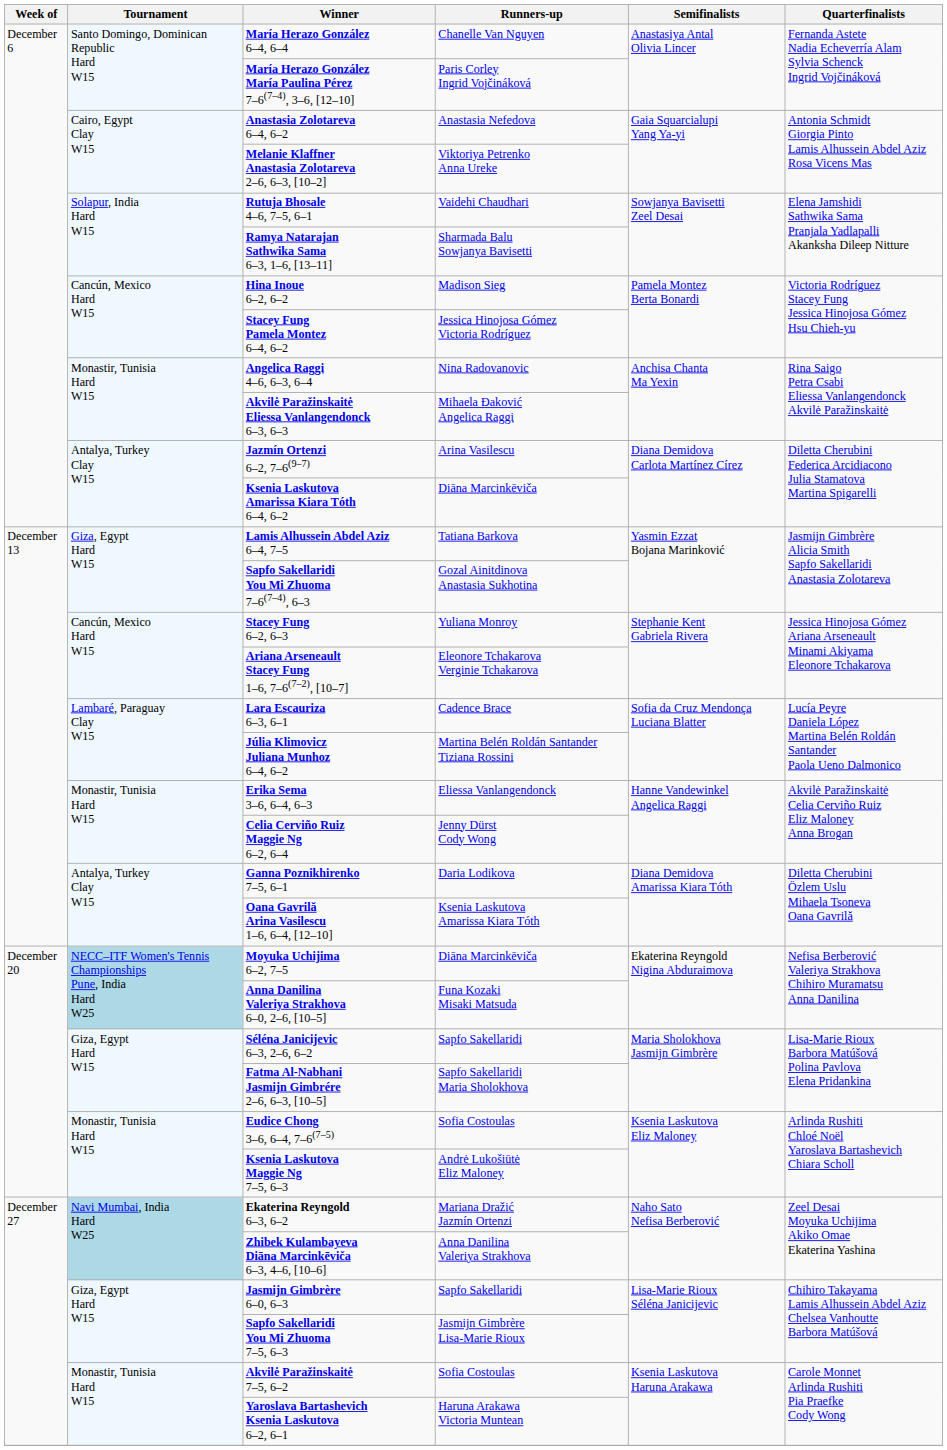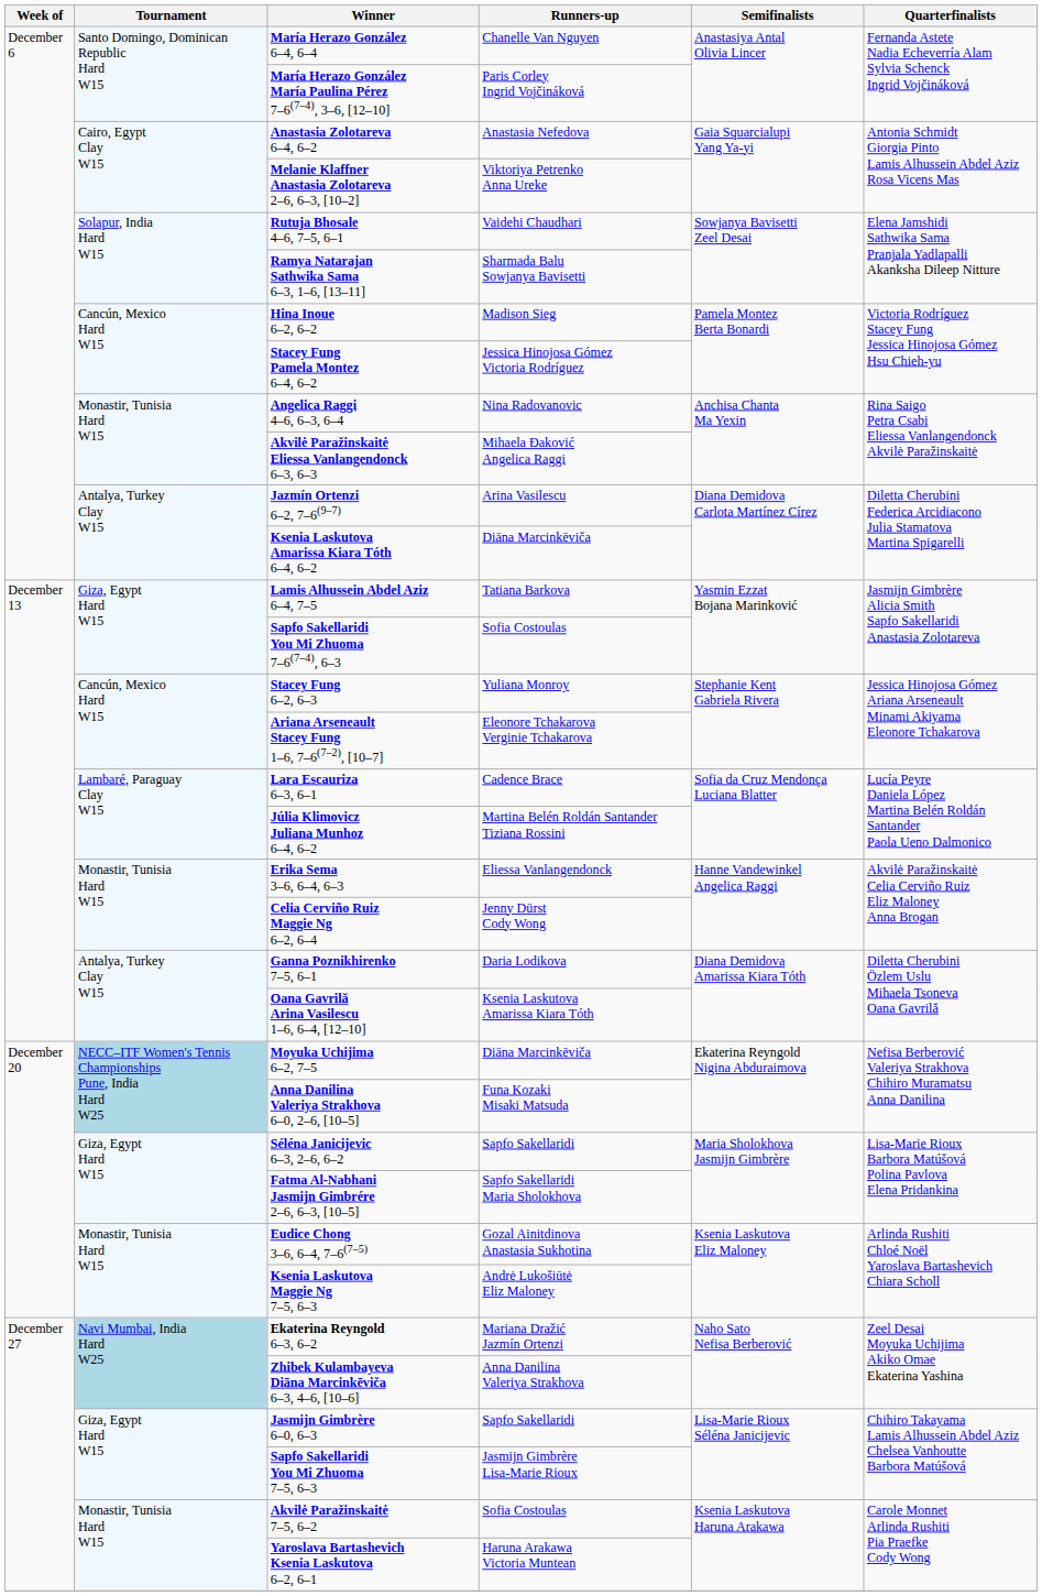Sapfo Sakellaridi You Mi Zhuoma 7–6(7–4), 6–3 | Runners-up: Gozal Ainitdinova Anastasia Sukhotina -> Sofia Costoulas
Eudice Chong 3–6, 6–4, 7–6(7–5) | Runners-up: Sofia Costoulas -> Gozal Ainitdinova Anastasia Sukhotina
